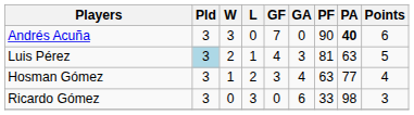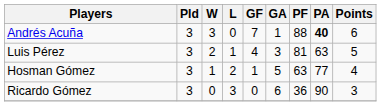Andrés Acuña | GA: 0 -> 1
Andrés Acuña | PF: 90 -> 88
Luis Pérez | Pld: lightblue background -> no background
Hosman Gómez | GF: 3 -> 1
Hosman Gómez | GA: 4 -> 5
Ricardo Gómez | PF: 33 -> 36
Ricardo Gómez | PA: 98 -> 90
